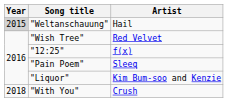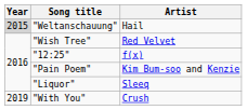"Pain Poem" | Artist: Sleeq -> Kim Bum-soo and Kenzie
"Liquor" | Artist: Kim Bum-soo and Kenzie -> Sleeq
"With You" | Year: 2018 -> 2019
